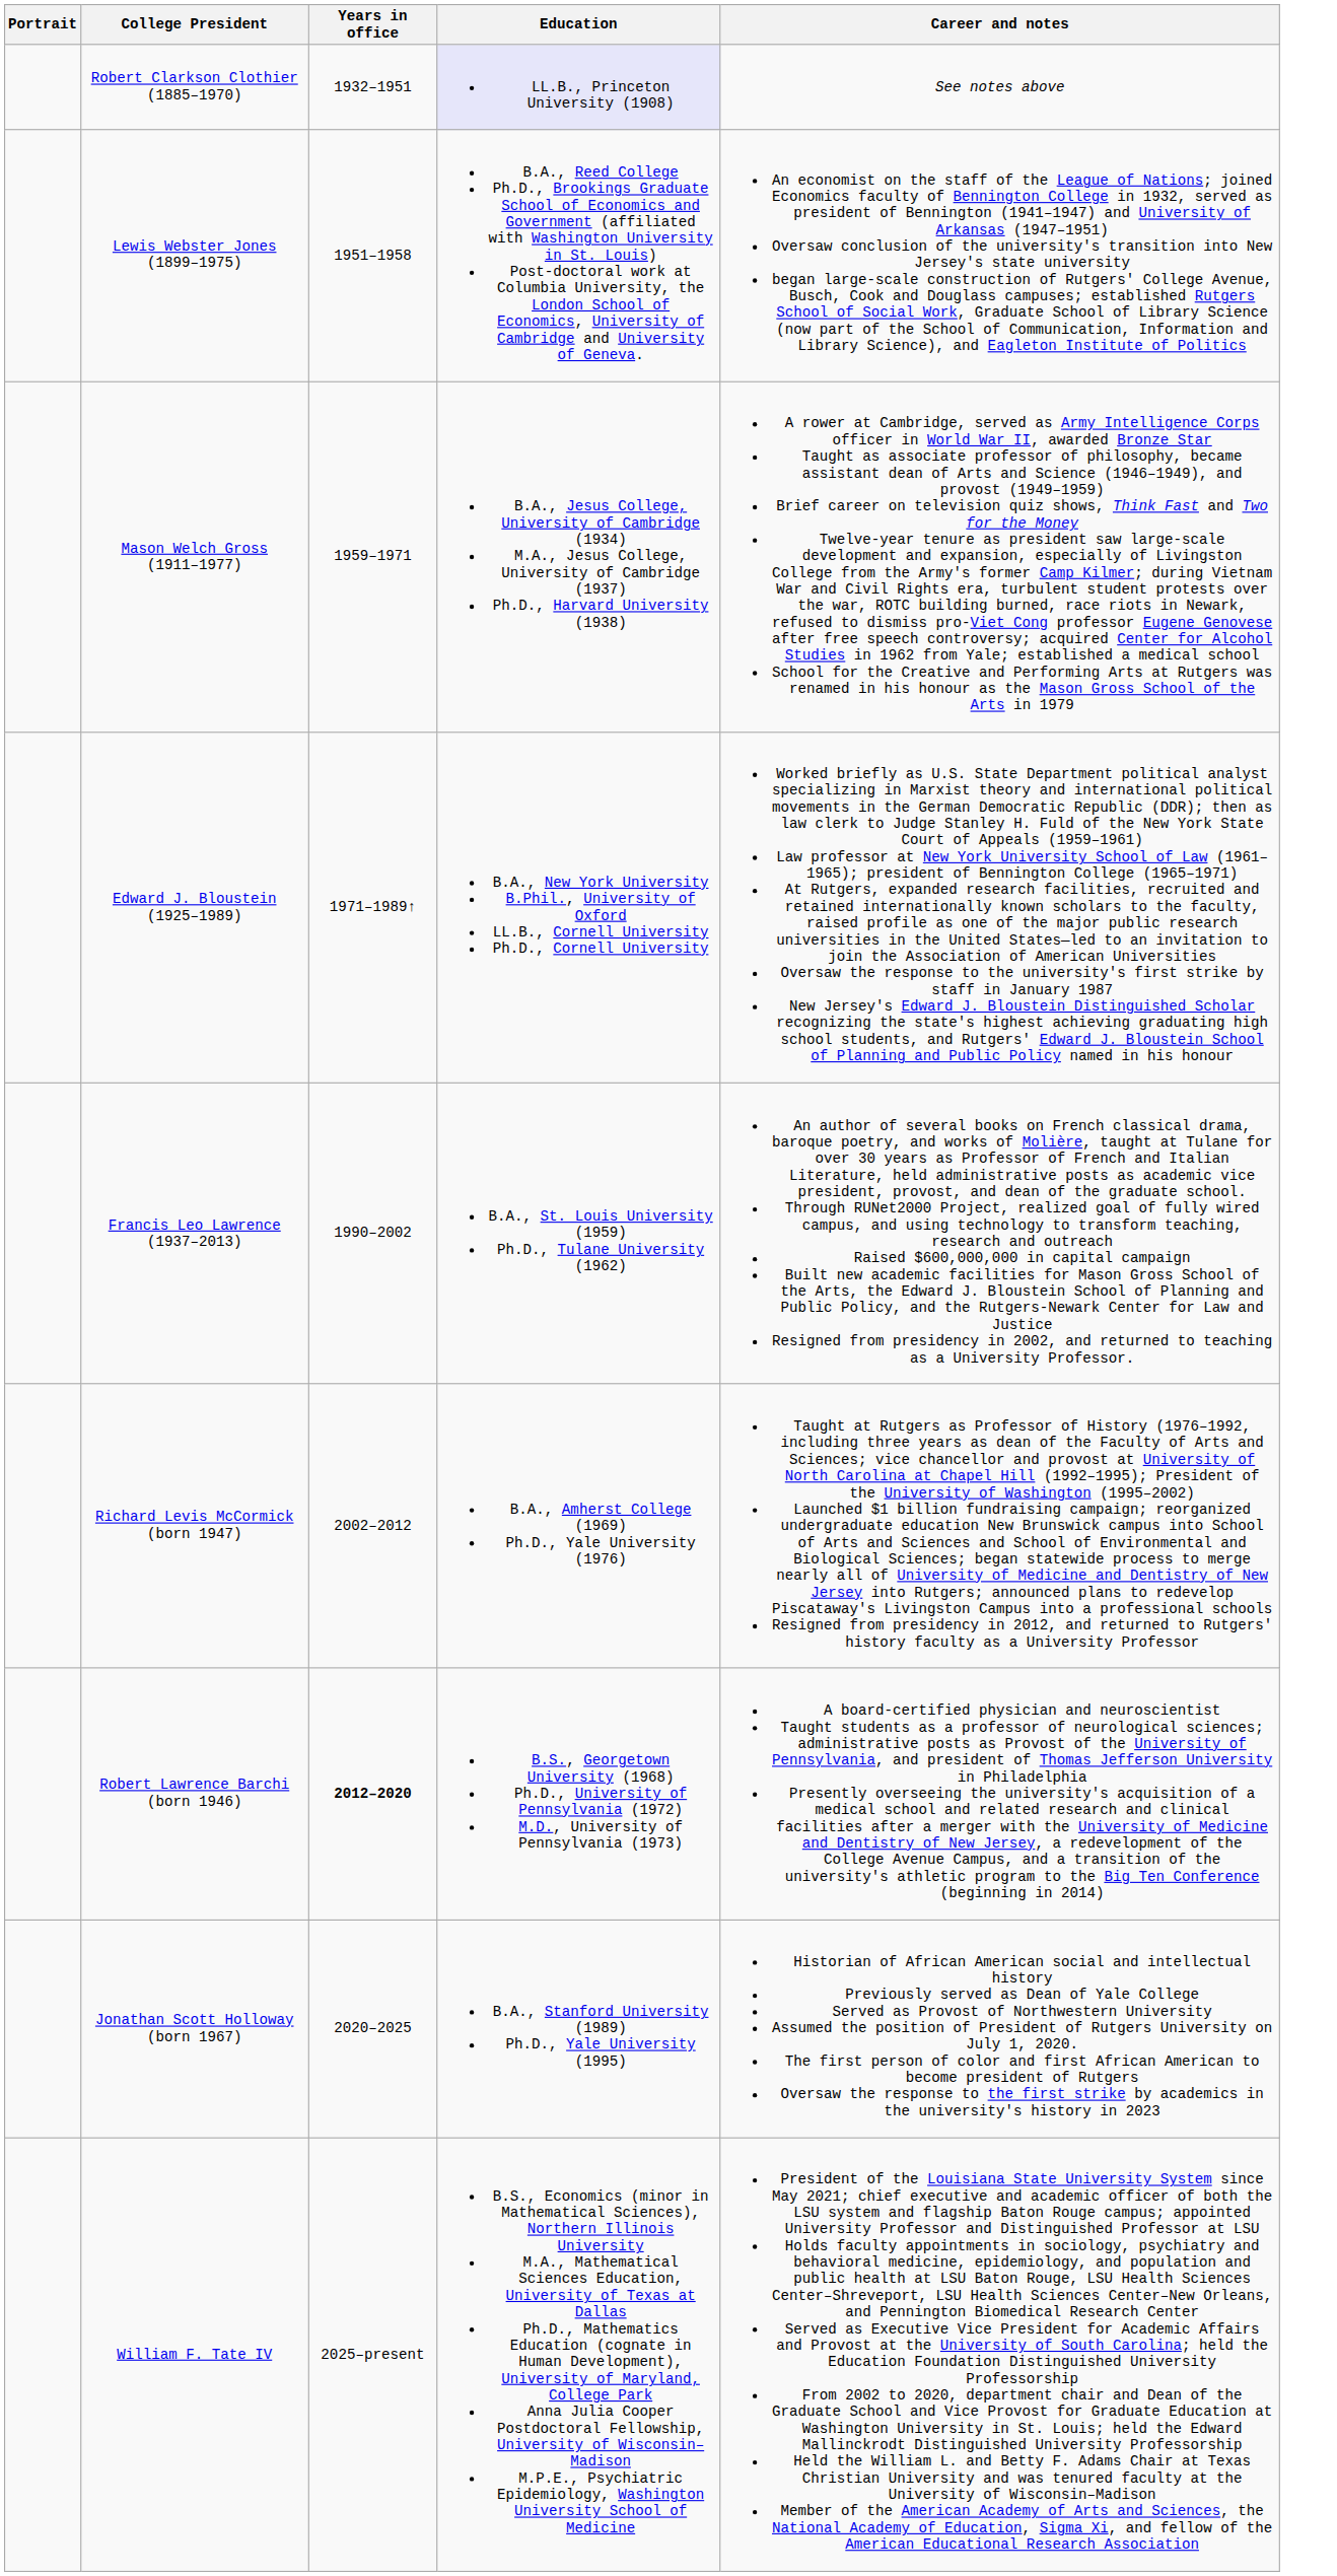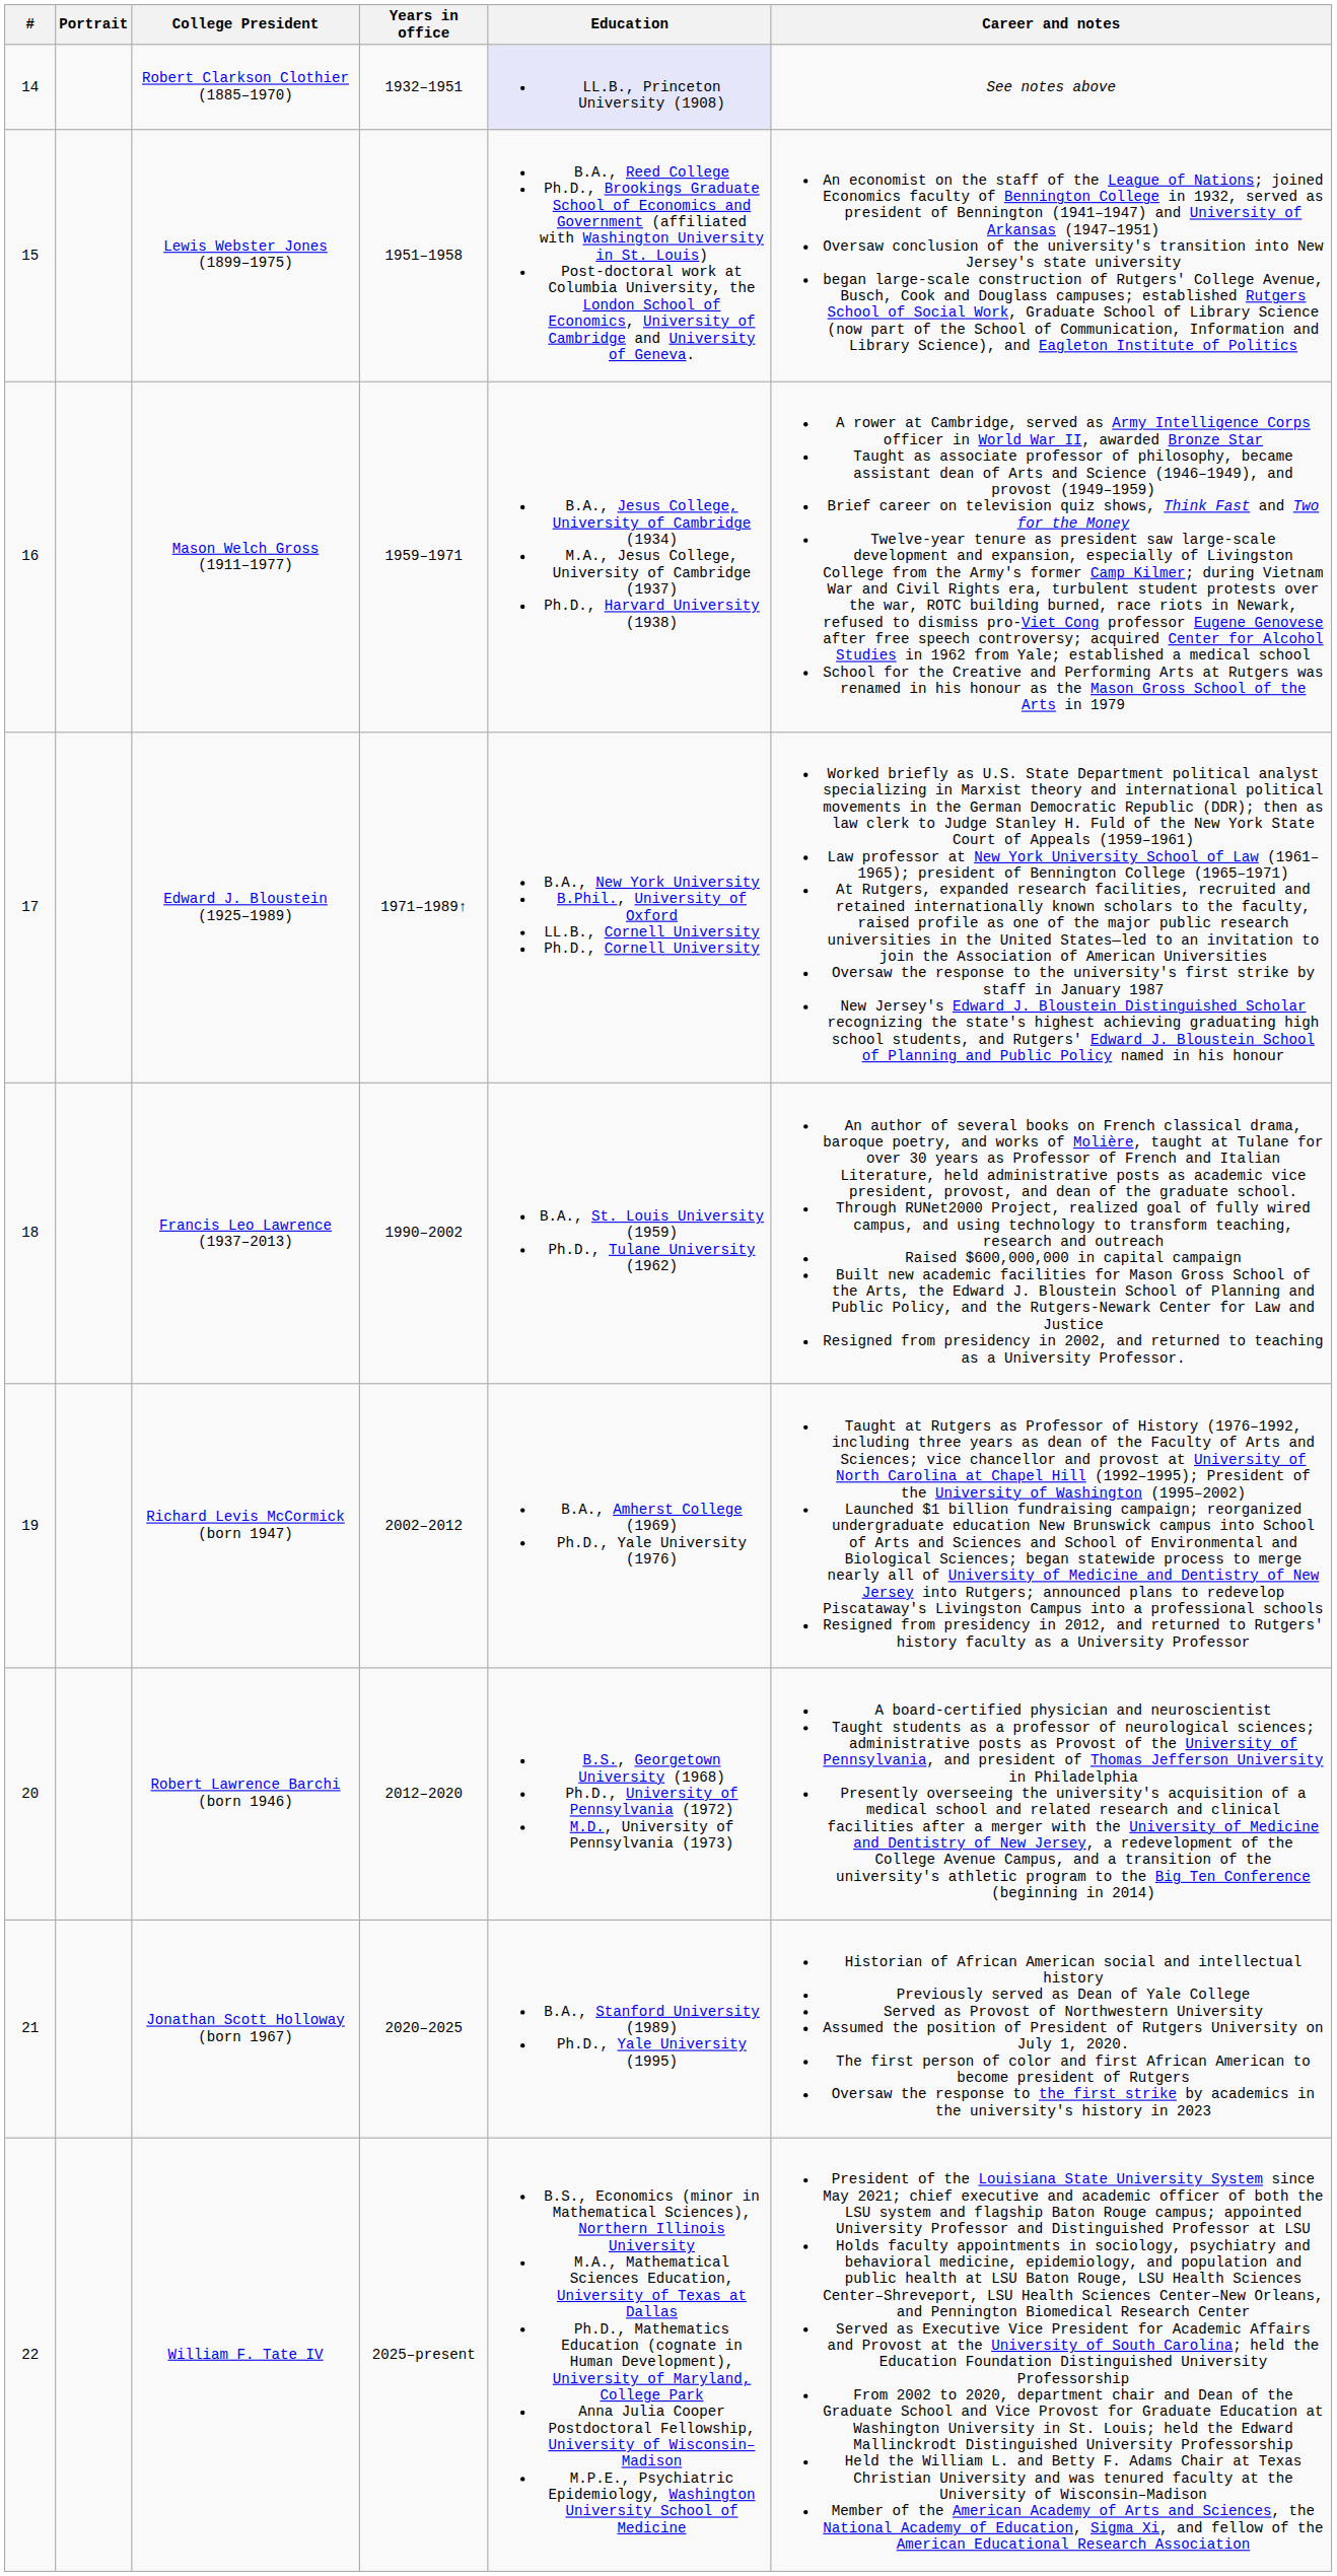+ column: # | 14 | 15 | 16 | 17 | 18 | 19 | 20 | 21 | 22
Robert Lawrence Barchi (born 1946) | Years in office: bold -> normal
